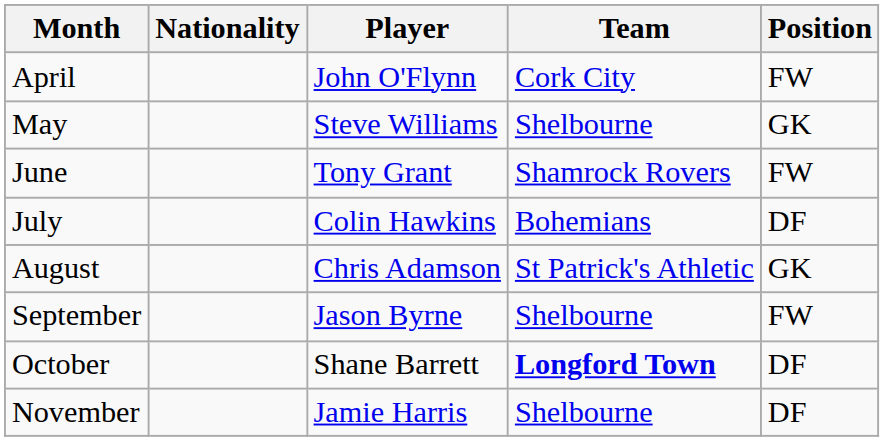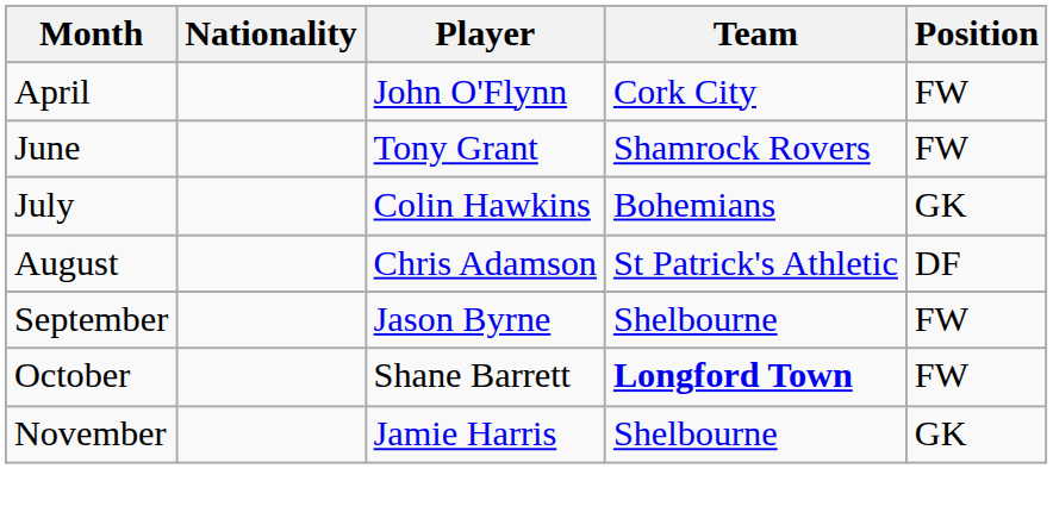- row: May | Steve Williams | Shelbourne | GK
July | Position: DF -> GK
August | Position: GK -> DF
October | Position: DF -> FW
November | Position: DF -> GK
